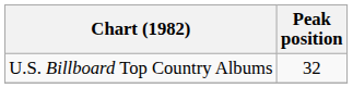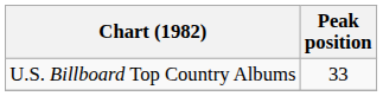U.S. Billboard Top Country Albums | Peak position: 32 -> 33
